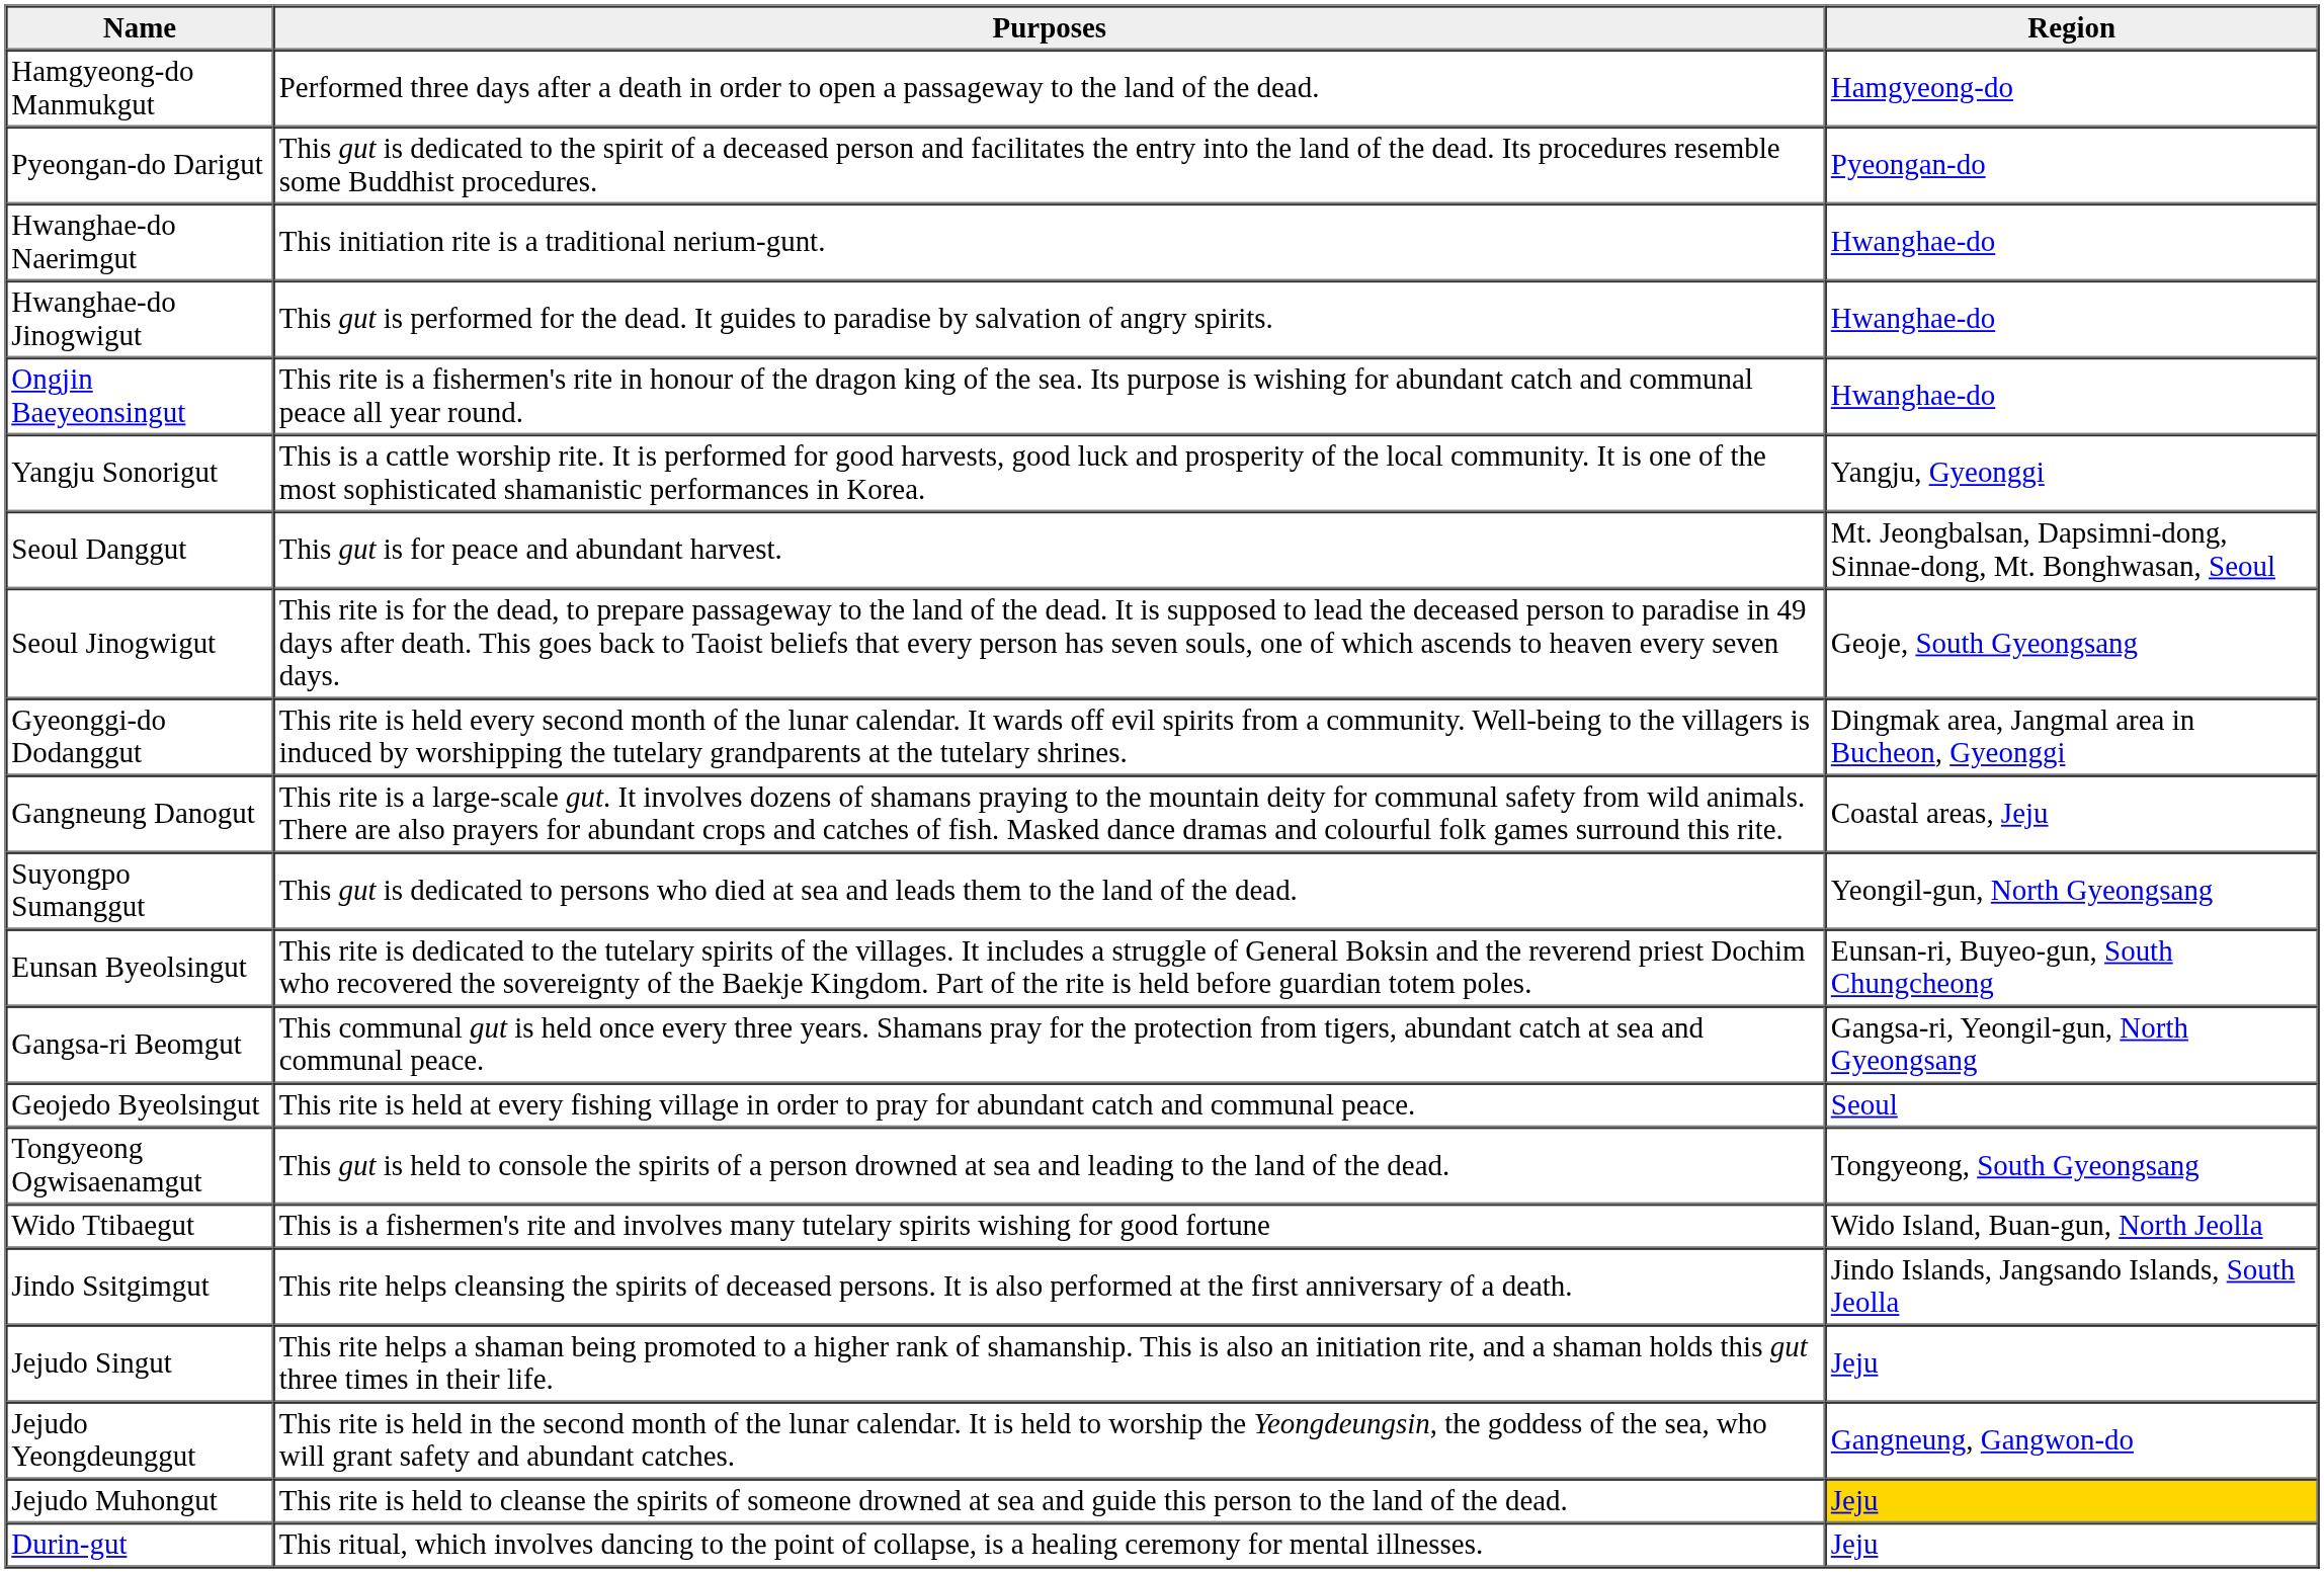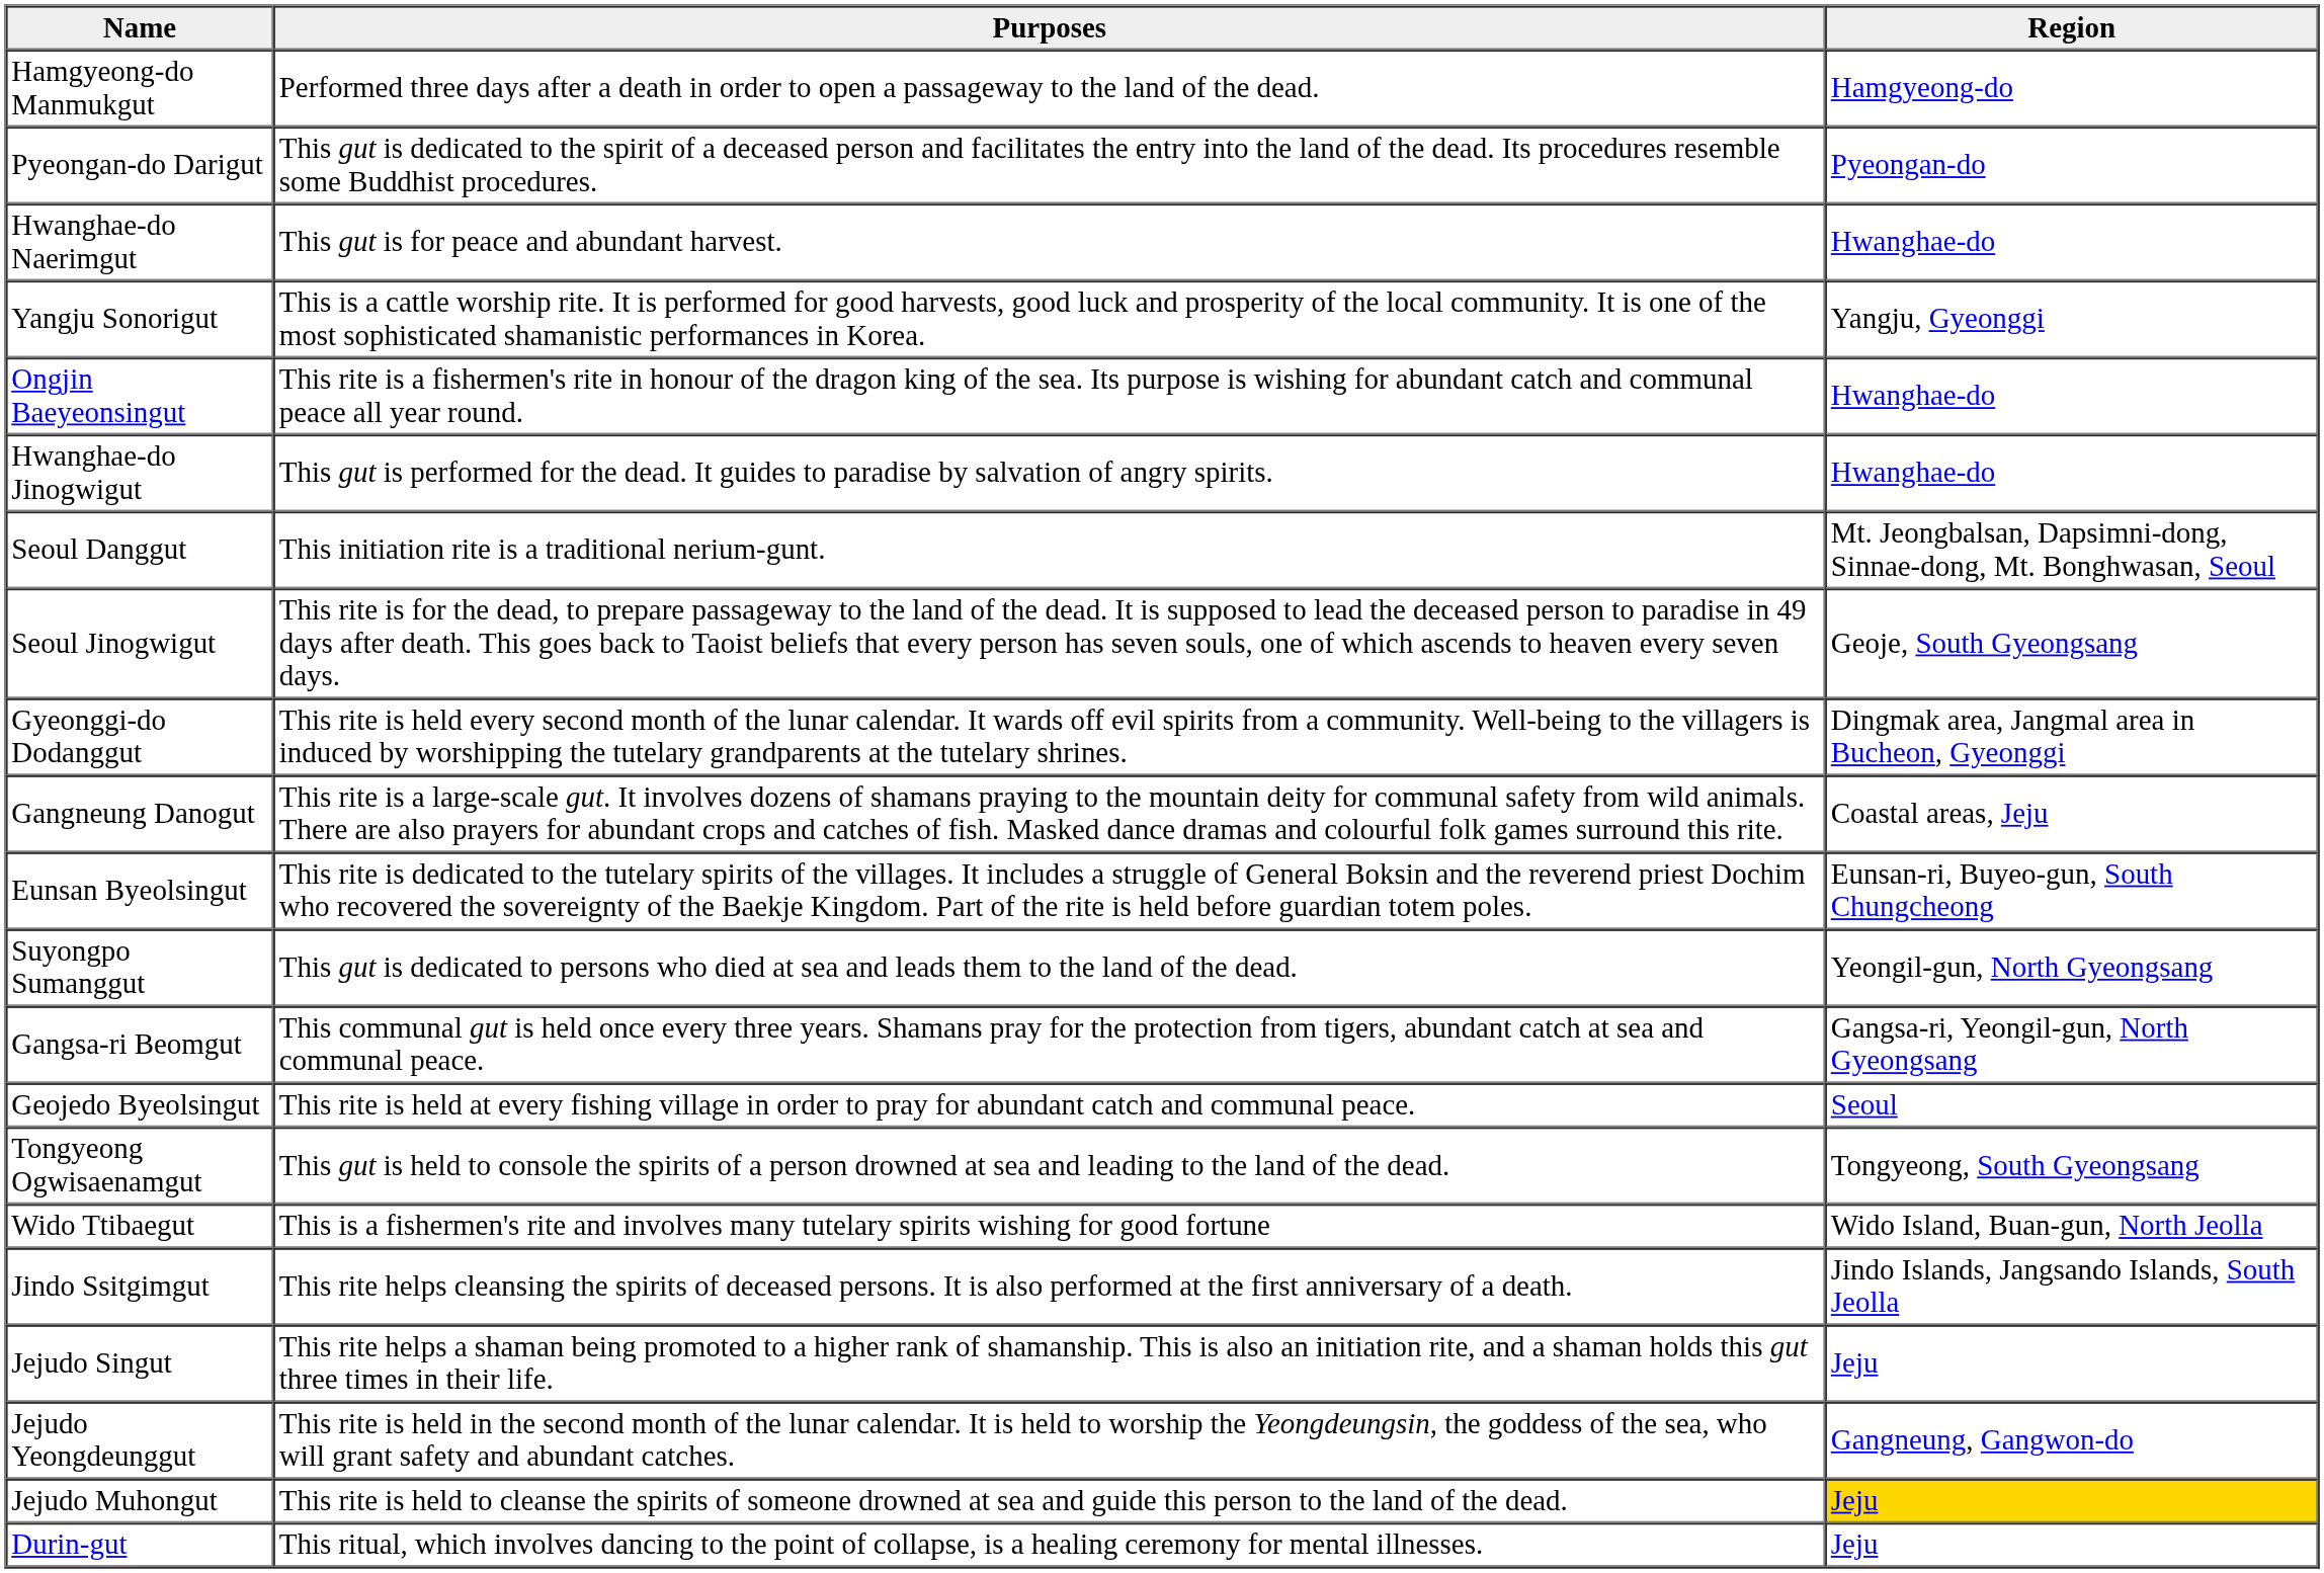Hwanghae-do Naerimgut | Purposes: This initiation rite is a traditional nerium-gunt. -> This gut is for peace and abundant harvest.
rows swapped: Hwanghae-do Jinogwigut <-> Yangju Sonorigut
Seoul Danggut | Purposes: This gut is for peace and abundant harvest. -> This initiation rite is a traditional nerium-gunt.
rows swapped: Eunsan Byeolsingut <-> Suyongpo Sumanggut
